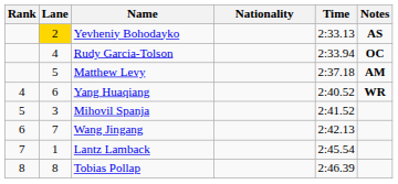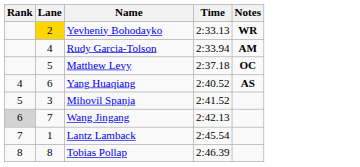- column: Nationality
Yevheniy Bohodayko | Notes: AS -> WR
Rudy Garcia-Tolson | Notes: OC -> AM
Matthew Levy | Notes: AM -> OC
Yang Huaqiang | Notes: WR -> AS
Wang Jingang | Rank: no background -> lightgrey background
